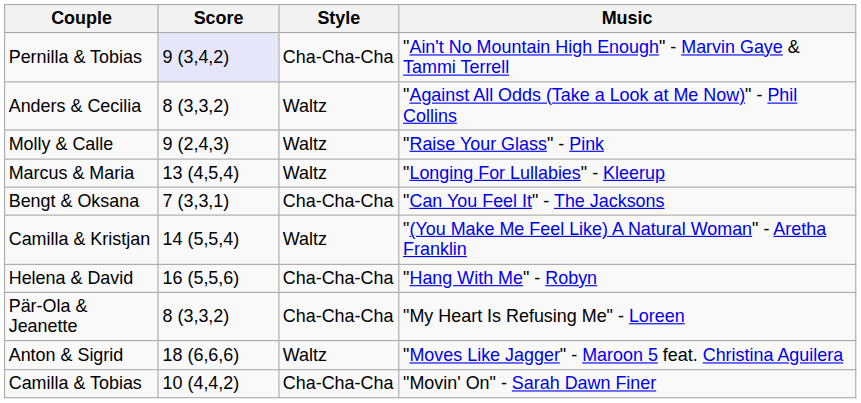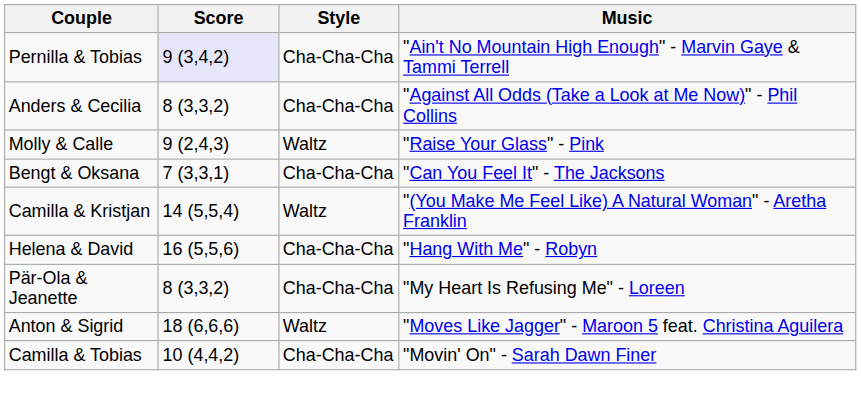Anders & Cecilia | Style: Waltz -> Cha-Cha-Cha
- row: Marcus & Maria | 13 (4,5,4) | Waltz | "Longing For Lullabies" - Kleerup
